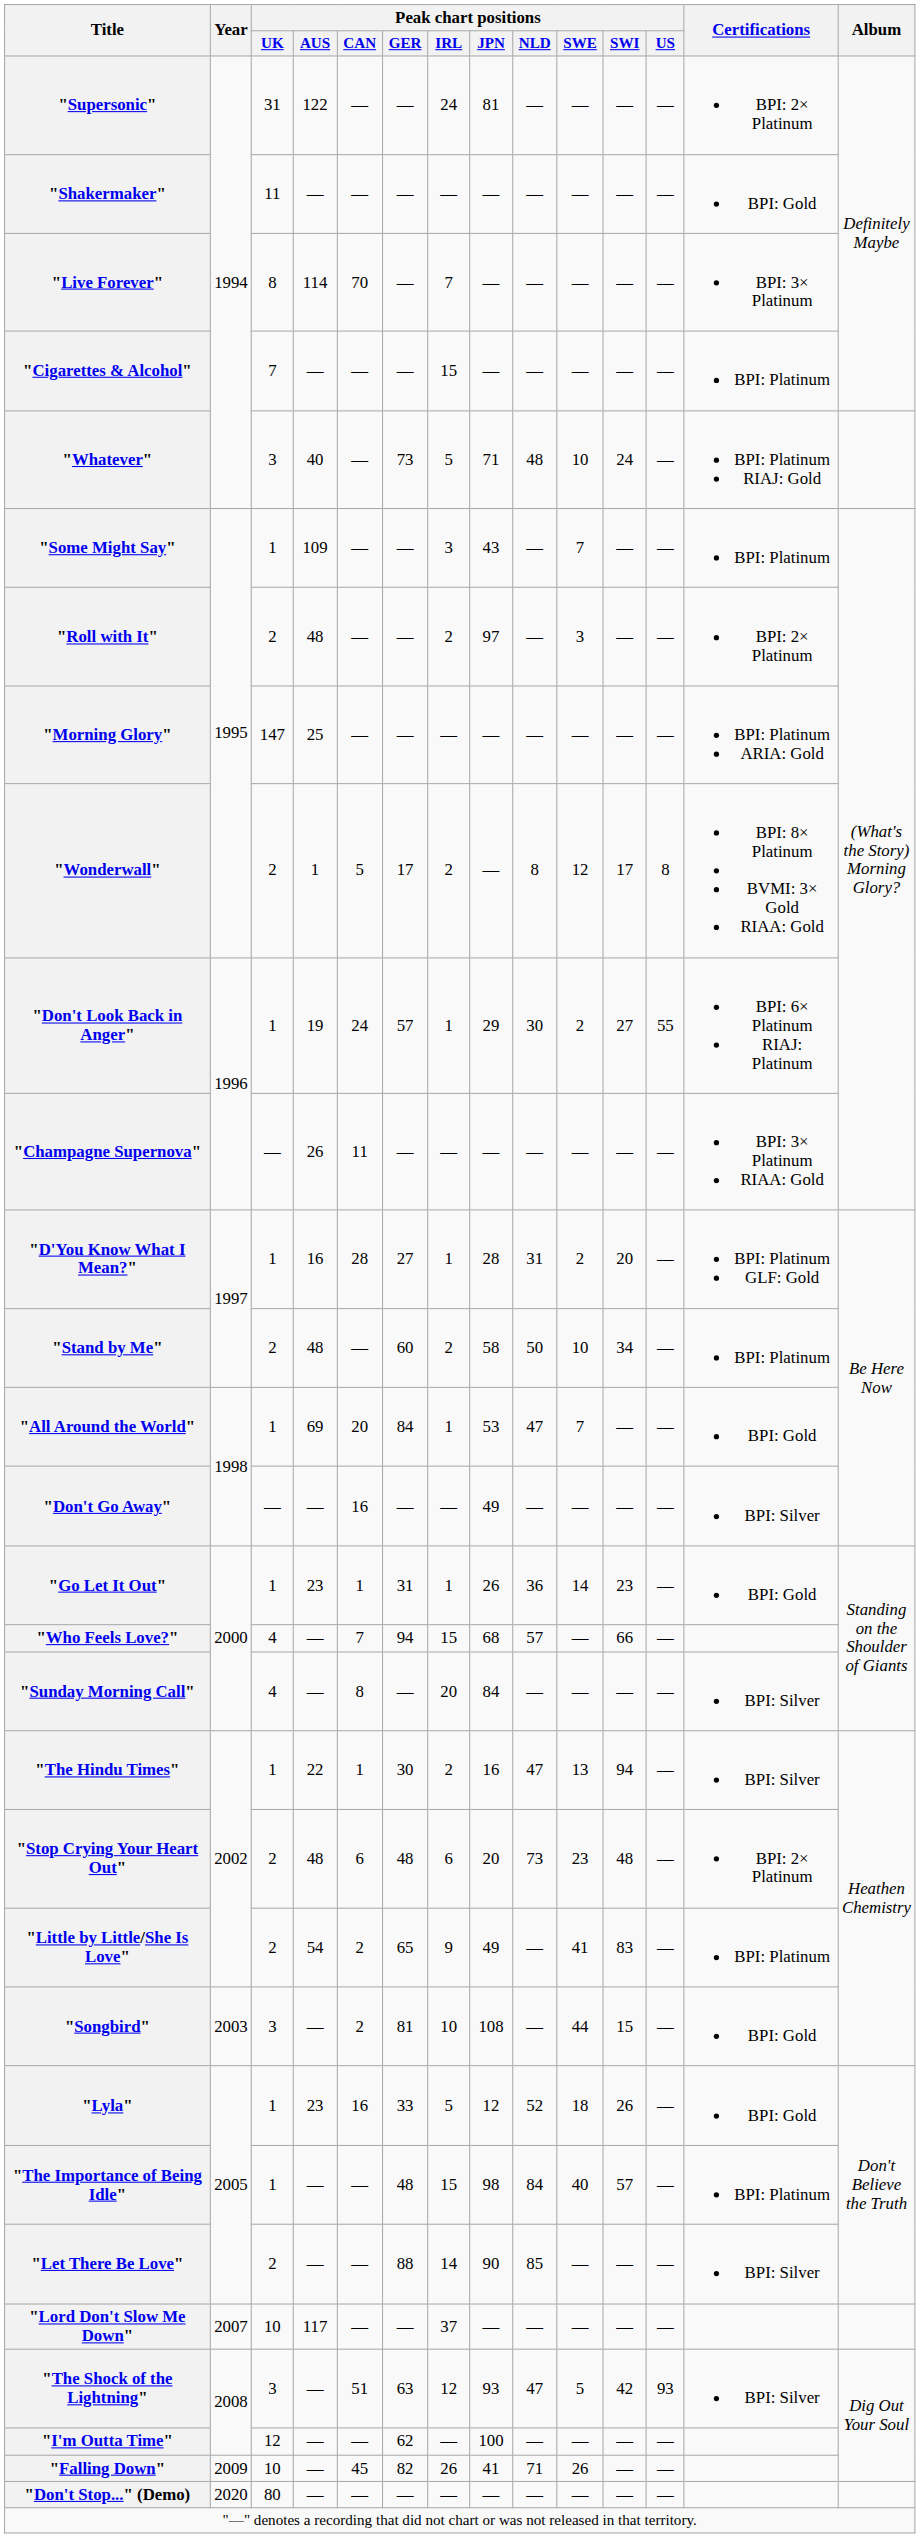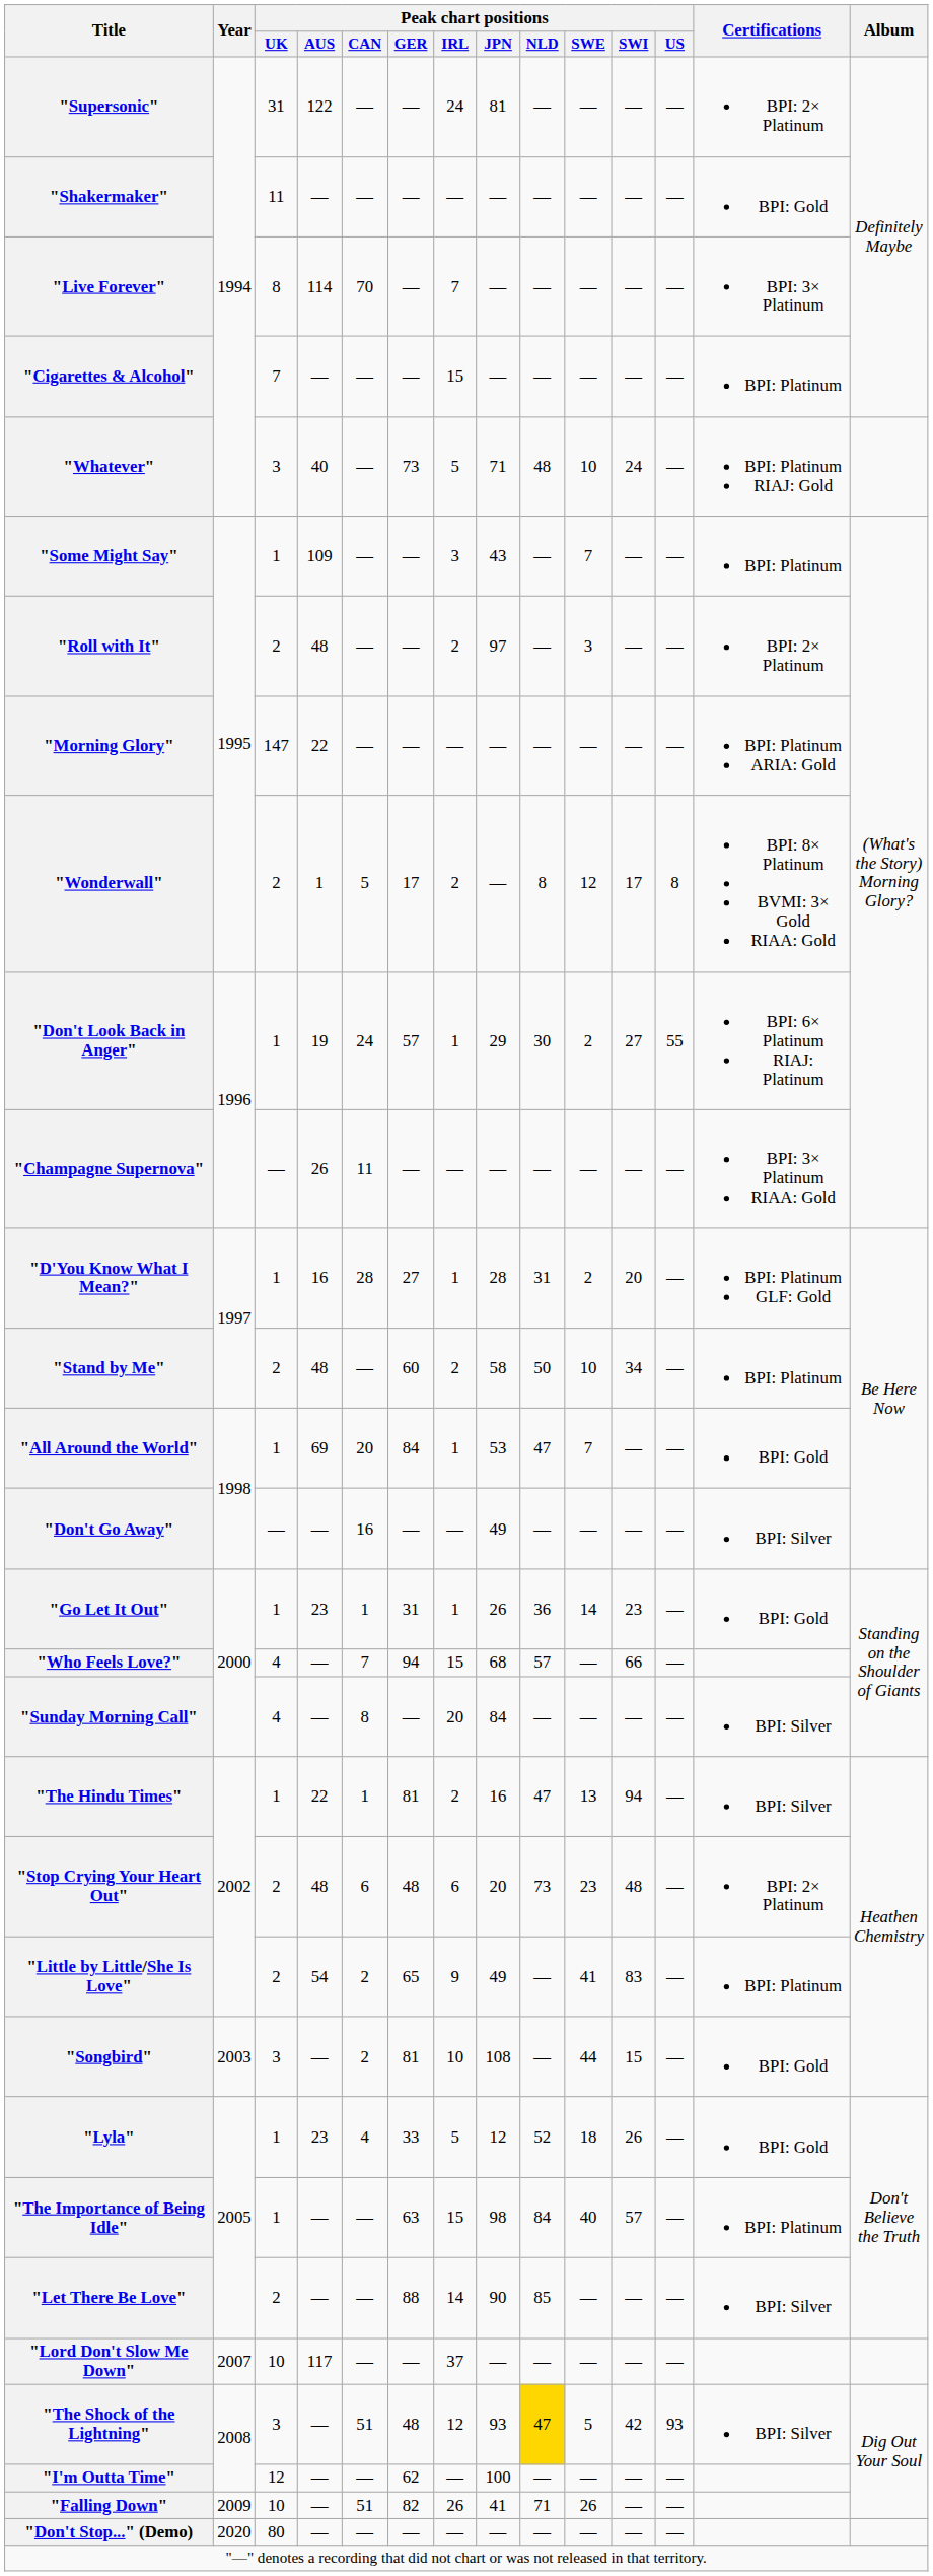"Morning Glory" | Peak chart positions / AUS: 25 -> 22
"The Hindu Times" | Peak chart positions / GER: 30 -> 81
"Lyla" | Peak chart positions / CAN: 16 -> 4
"The Importance of Being Idle" | Peak chart positions / GER: 48 -> 63
"The Shock of the Lightning" | Peak chart positions / GER: 63 -> 48
"The Shock of the Lightning" | Peak chart positions / NLD: no background -> gold background
"Falling Down" | Peak chart positions / CAN: 45 -> 51
